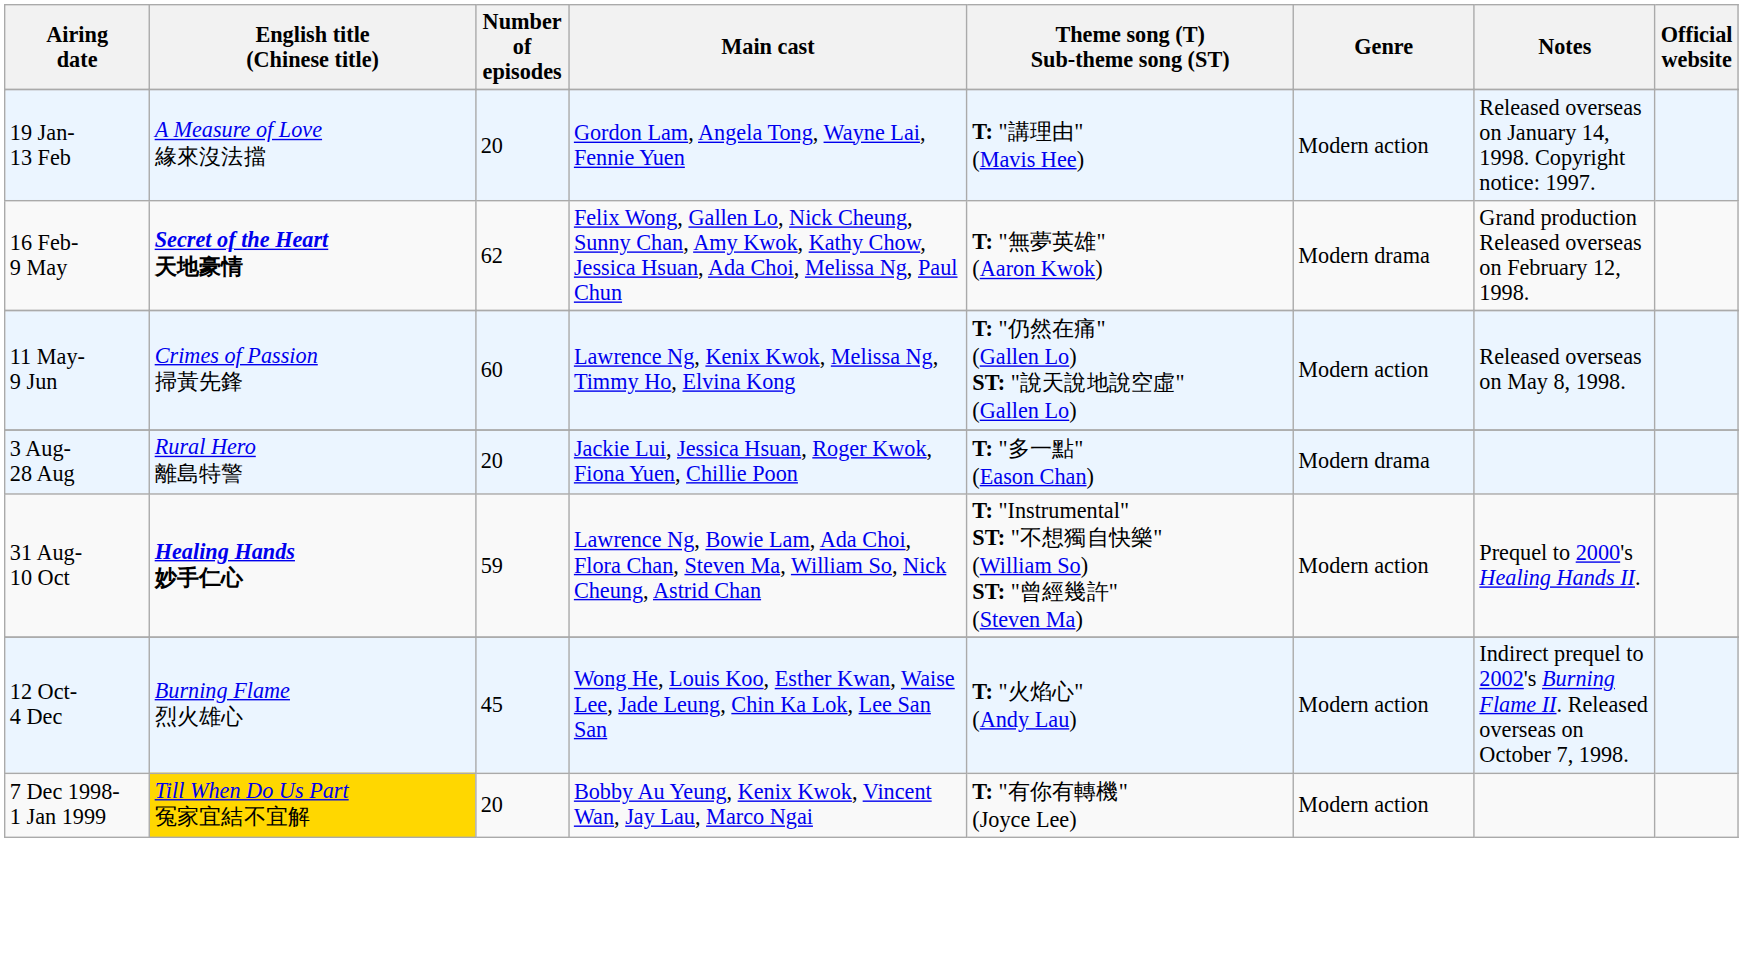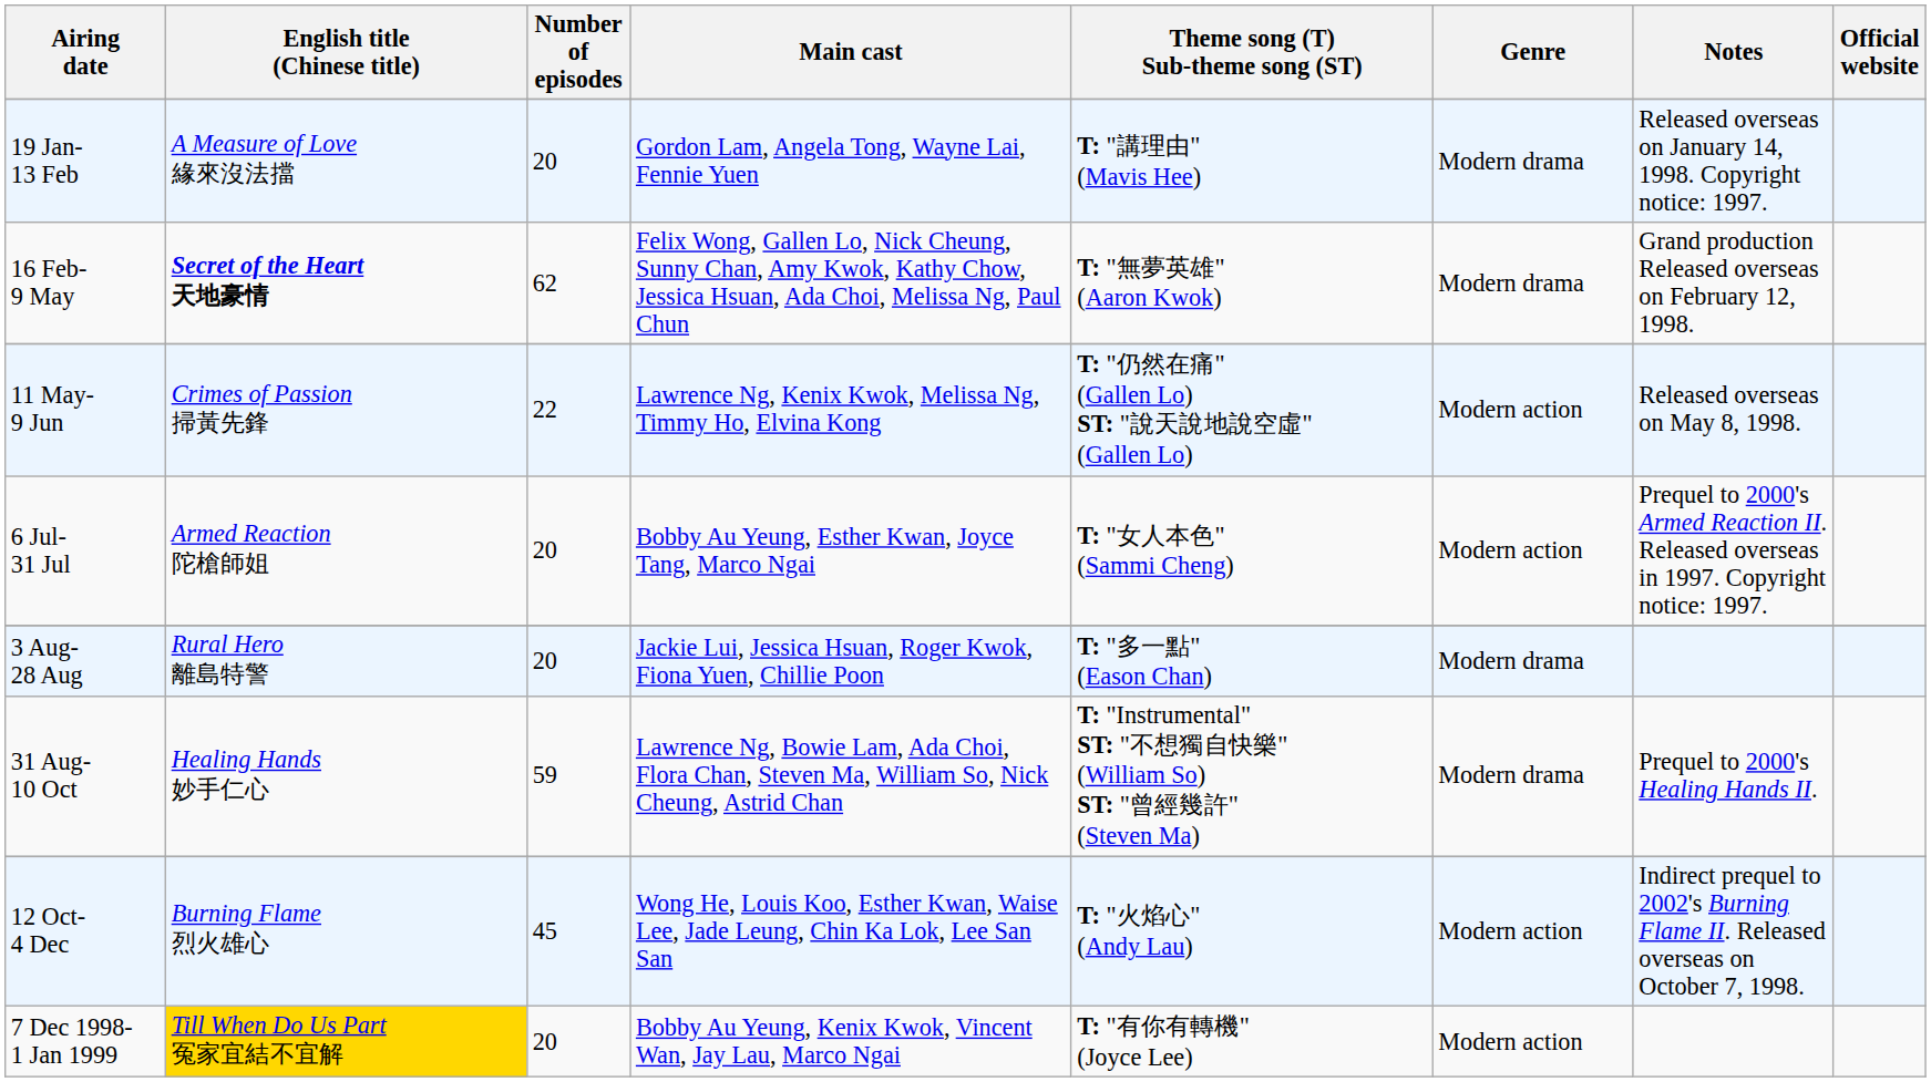19 Jan- 13 Feb | Genre: Modern action -> Modern drama
11 May- 9 Jun | Number of episodes: 60 -> 22
+ row: 6 Jul- 31 Jul | Armed Reaction 陀槍師姐 | 20 | Bobby Au Yeung, Esther Kwan, Joyce Tang, Marco Ngai | T: "女人本色" (Sammi Cheng) | Modern action | Prequel to 2000's Armed Reaction II. Released overseas in 1997. Copyright notice: 1997.
31 Aug- 10 Oct | English title (Chinese title): bold -> normal
31 Aug- 10 Oct | Genre: Modern action -> Modern drama
